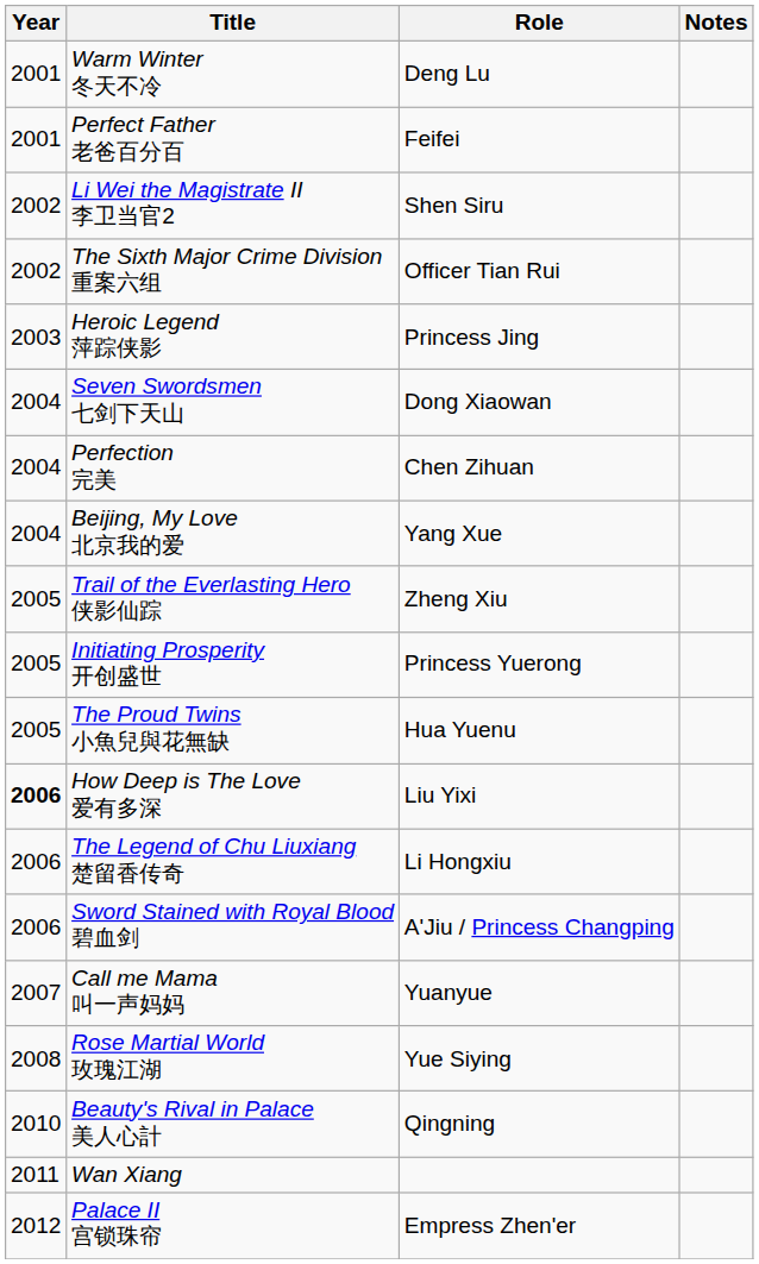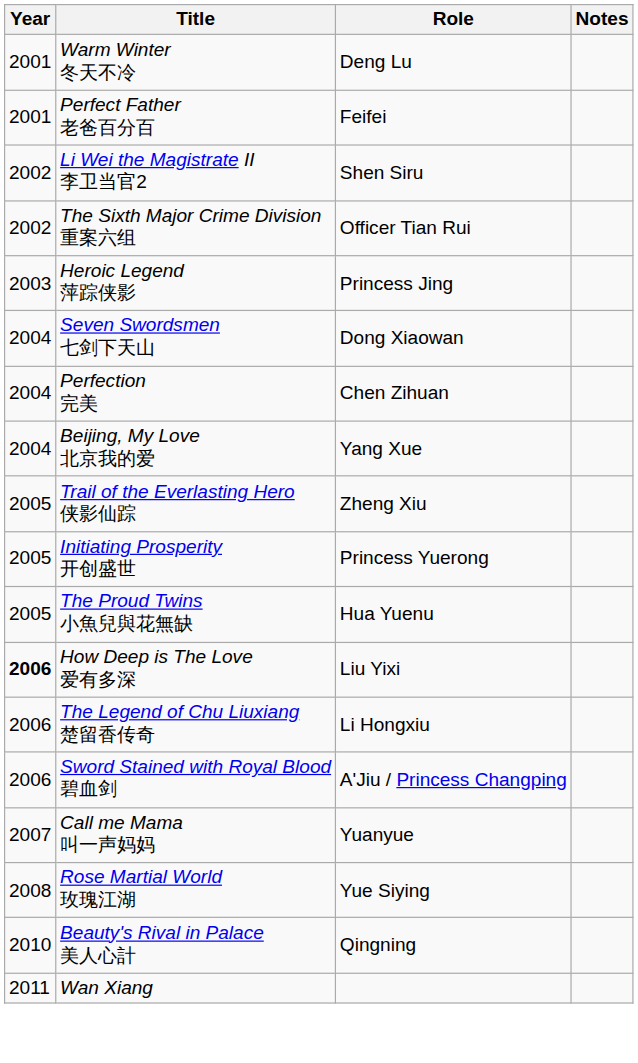- row: 2012 | Palace II 宫锁珠帘 | Empress Zhen'er
